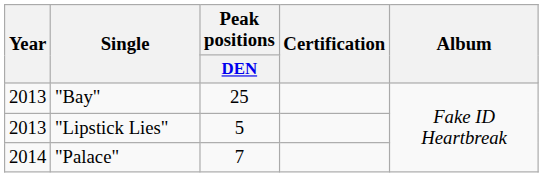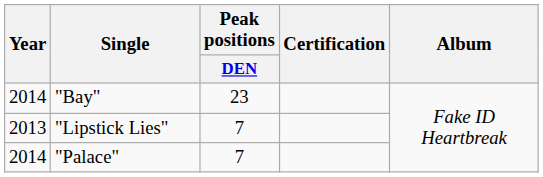"Bay" | Year: 2013 -> 2014
"Bay" | Peak positions / DEN: 25 -> 23
"Lipstick Lies" | Peak positions / DEN: 5 -> 7
